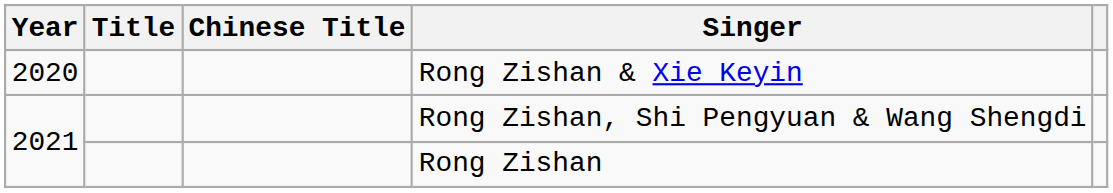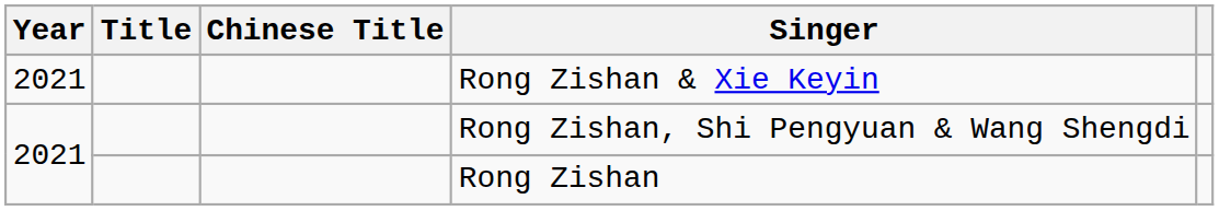Rong Zishan & Xie Keyin | Year: 2020 -> 2021
